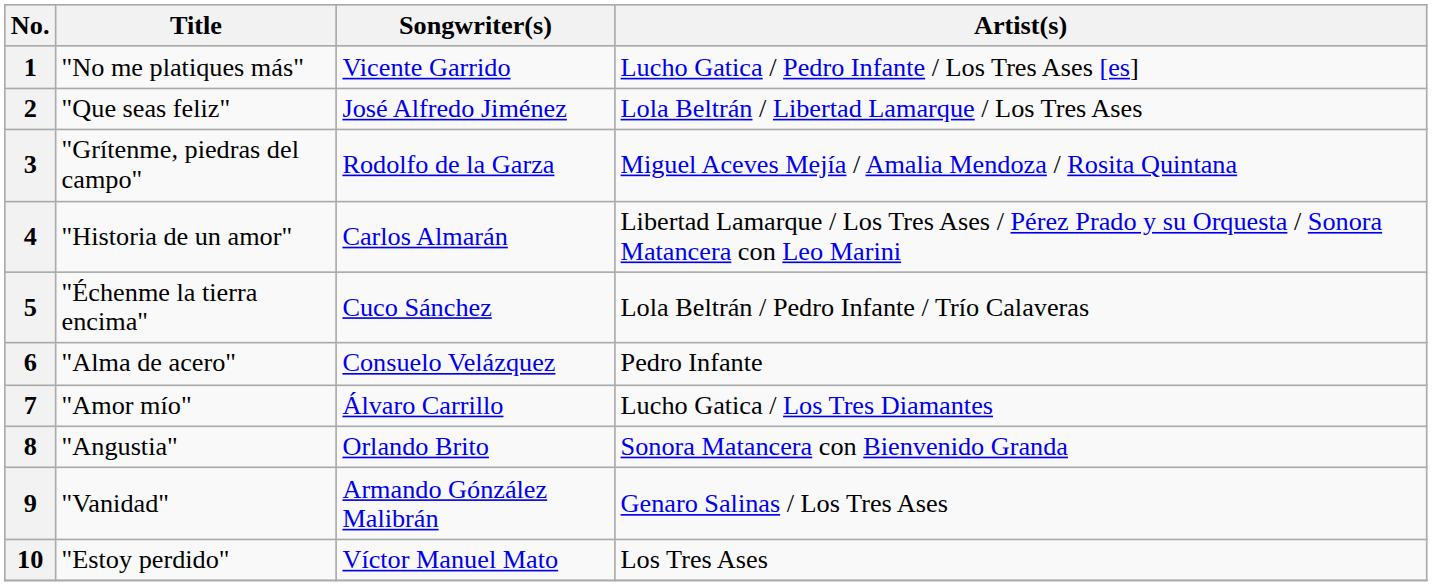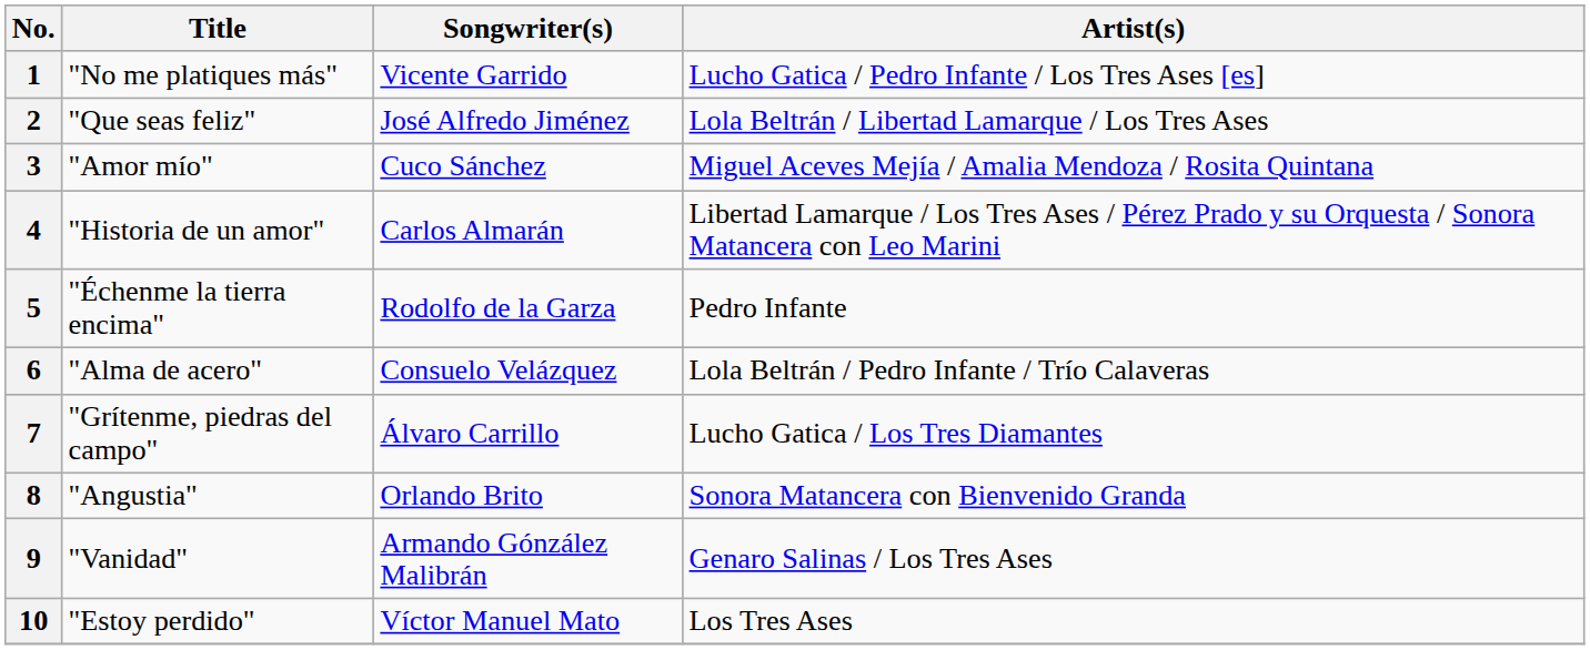3 | Title: "Grítenme, piedras del campo" -> "Amor mío"
3 | Songwriter(s): Rodolfo de la Garza -> Cuco Sánchez
5 | Songwriter(s): Cuco Sánchez -> Rodolfo de la Garza
5 | Artist(s): Lola Beltrán / Pedro Infante / Trío Calaveras -> Pedro Infante
6 | Artist(s): Pedro Infante -> Lola Beltrán / Pedro Infante / Trío Calaveras
7 | Title: "Amor mío" -> "Grítenme, piedras del campo"
